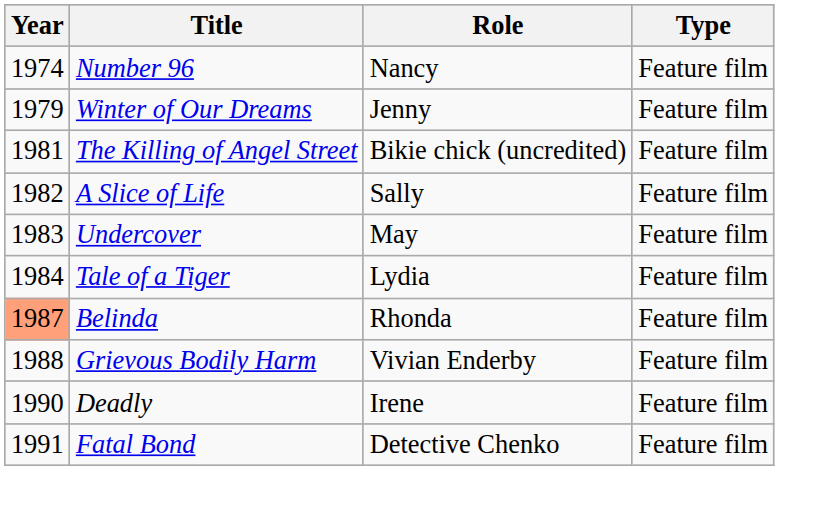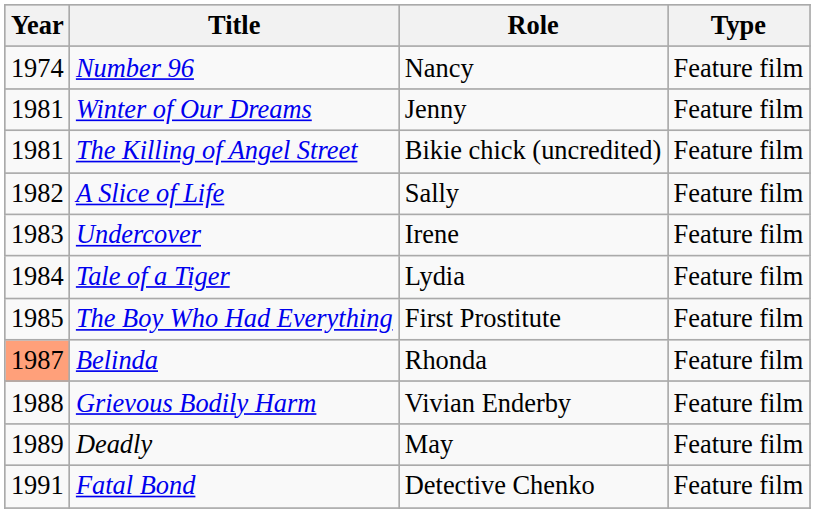Winter of Our Dreams | Year: 1979 -> 1981
Undercover | Role: May -> Irene
+ row: 1985 | The Boy Who Had Everything | First Prostitute | Feature film
Deadly | Year: 1990 -> 1989
Deadly | Role: Irene -> May
